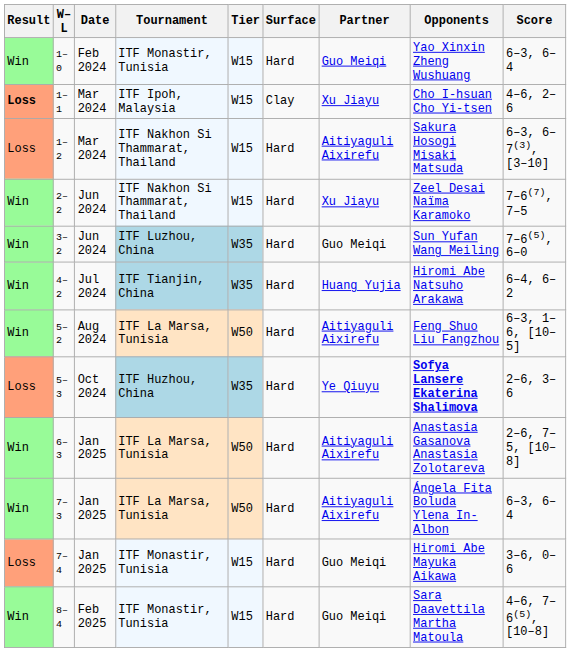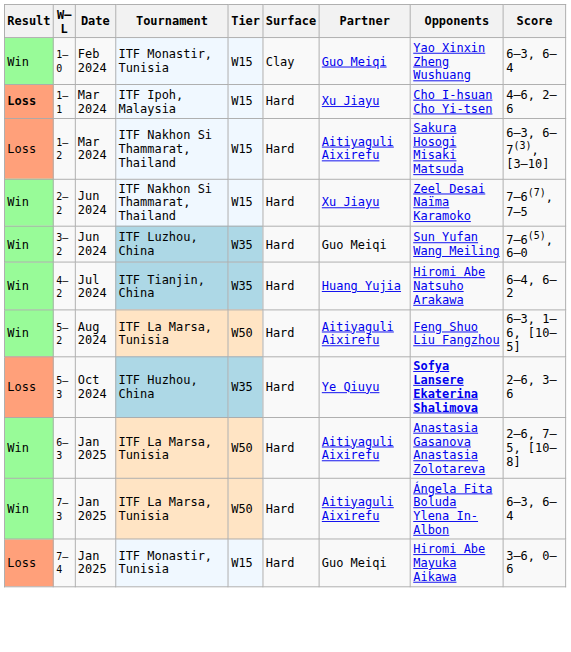1–0 | Surface: Hard -> Clay
1–1 | Surface: Clay -> Hard
- row: Win | 8–4 | Feb 2025 | ITF Monastir, Tunisia | W15 | Hard | Guo Meiqi | Sara Daavettila Martha Matoula | 4–6, 7–6(5), [10–8]
